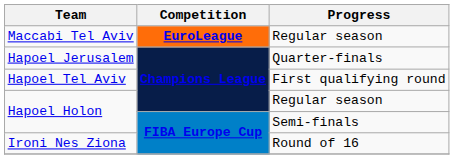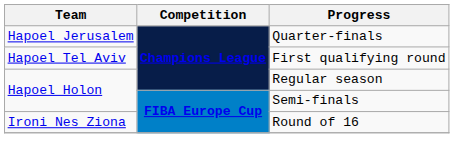- row: Maccabi Tel Aviv | EuroLeague | Regular season
